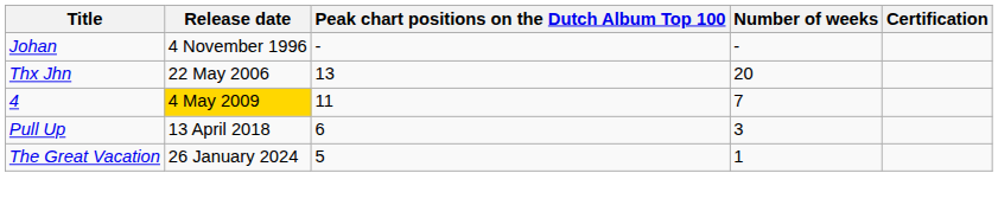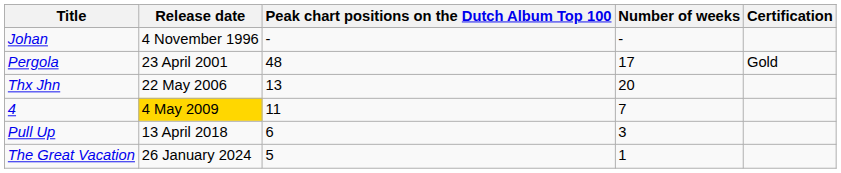+ row: Pergola | 23 April 2001 | 48 | 17 | Gold
